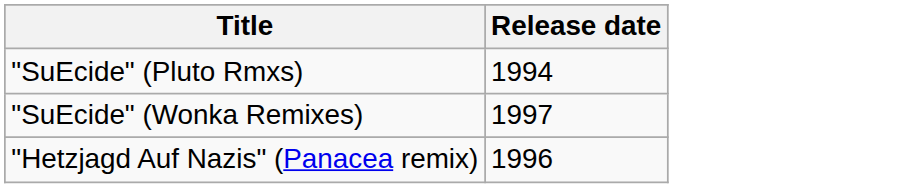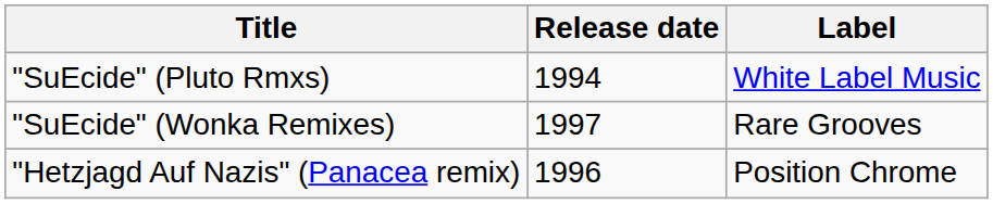+ column: Label | White Label Music | Rare Grooves | Position Chrome
